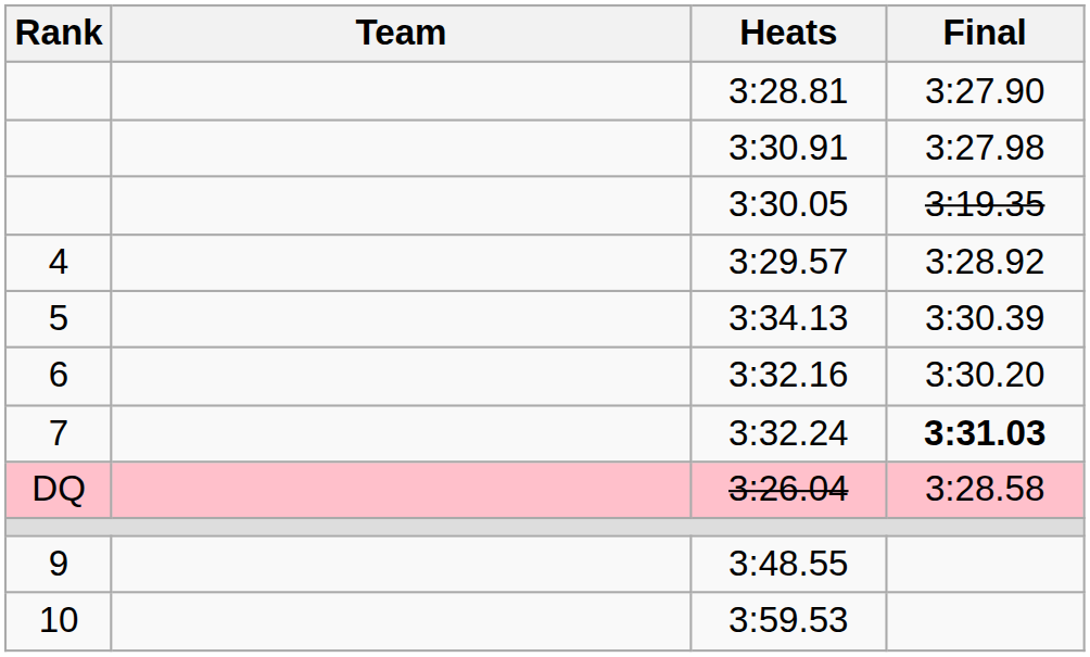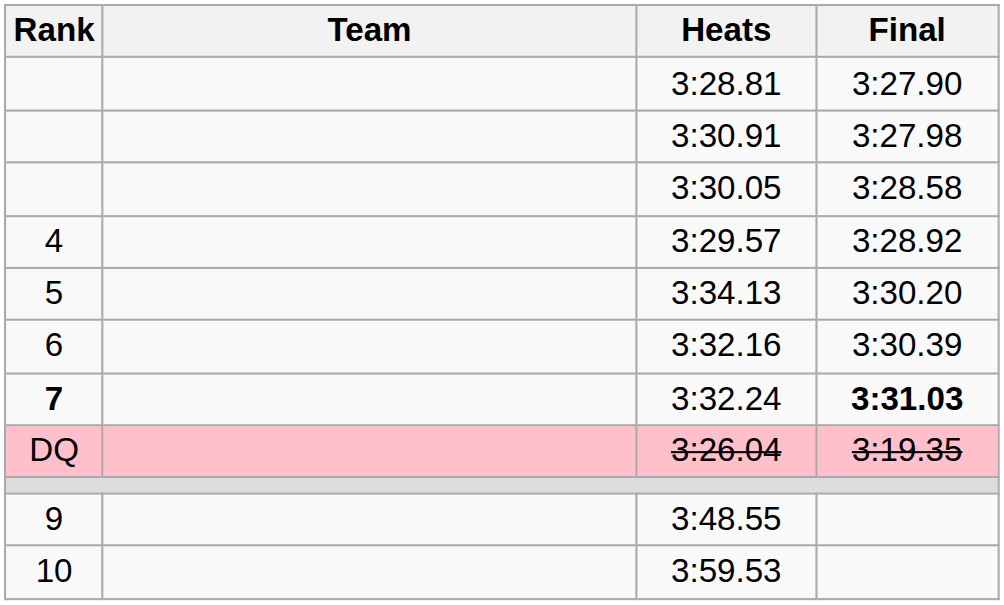3:30.05 | Final: 3:19.35 -> 3:28.58
3:34.13 | Final: 3:30.39 -> 3:30.20
3:32.16 | Final: 3:30.20 -> 3:30.39
3:32.24 | Rank: normal -> bold
3:26.04 | Final: 3:28.58 -> 3:19.35
